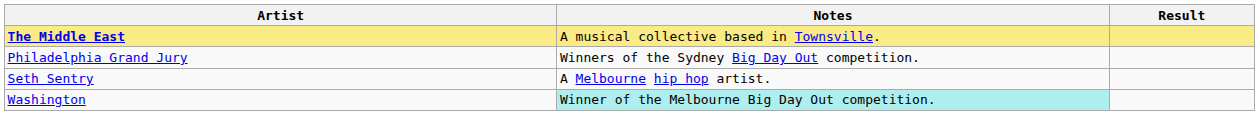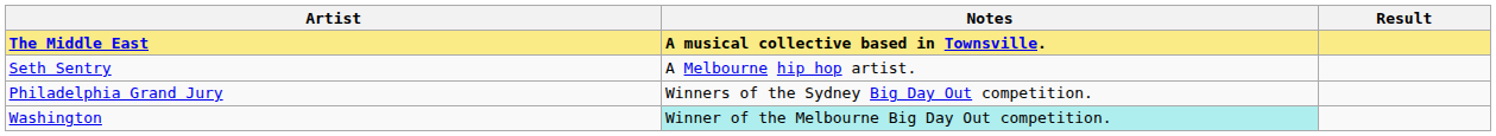The Middle East | Notes: normal -> bold
rows swapped: Philadelphia Grand Jury <-> Seth Sentry
